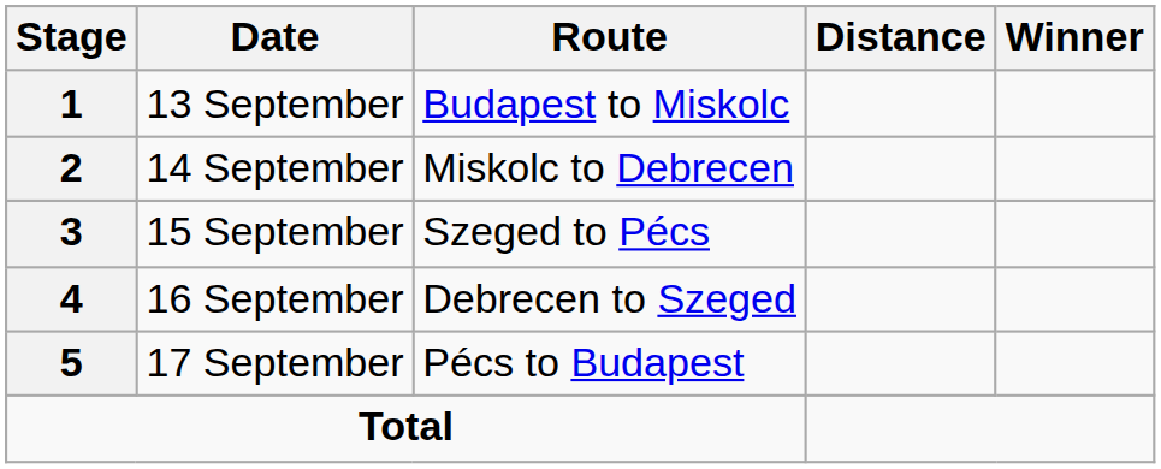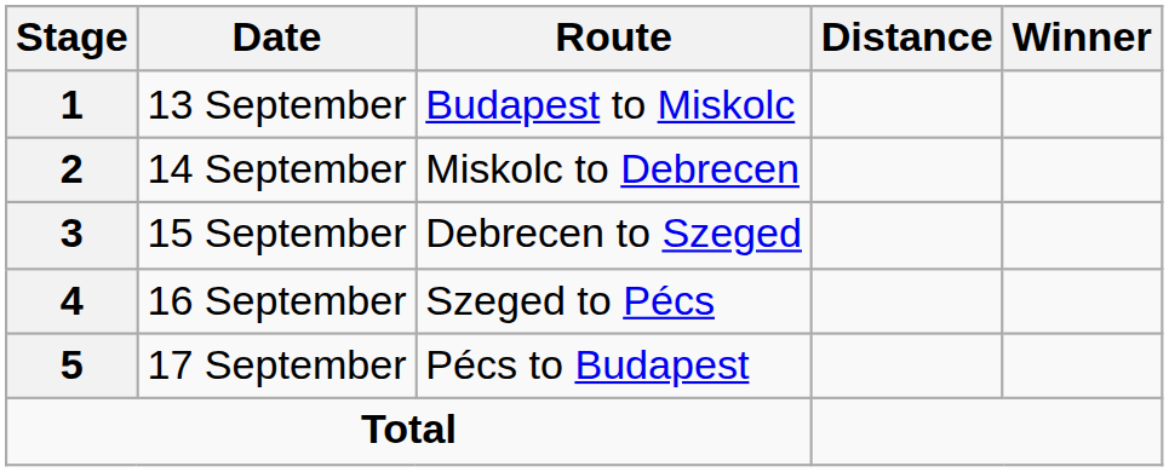15 September | Route: Szeged to Pécs -> Debrecen to Szeged
16 September | Route: Debrecen to Szeged -> Szeged to Pécs
